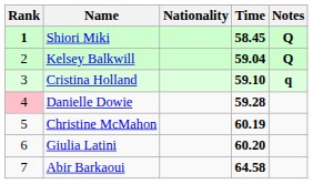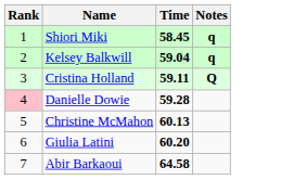- column: Nationality
Shiori Miki | Rank: bold -> normal
Shiori Miki | Notes: Q -> q
Kelsey Balkwill | Notes: Q -> q
Cristina Holland | Time: 59.10 -> 59.11
Cristina Holland | Notes: q -> Q
Christine McMahon | Time: 60.19 -> 60.13
